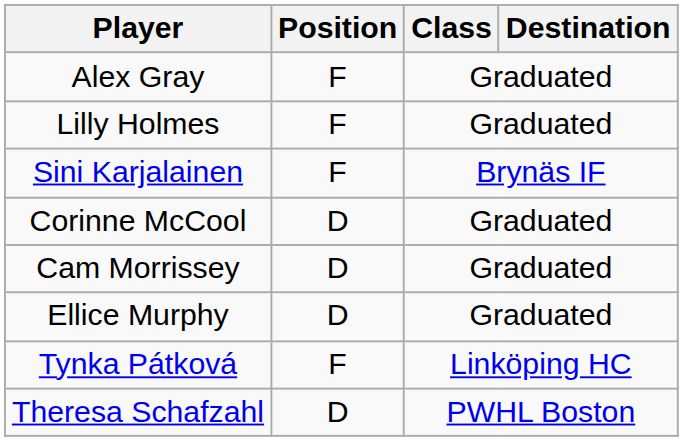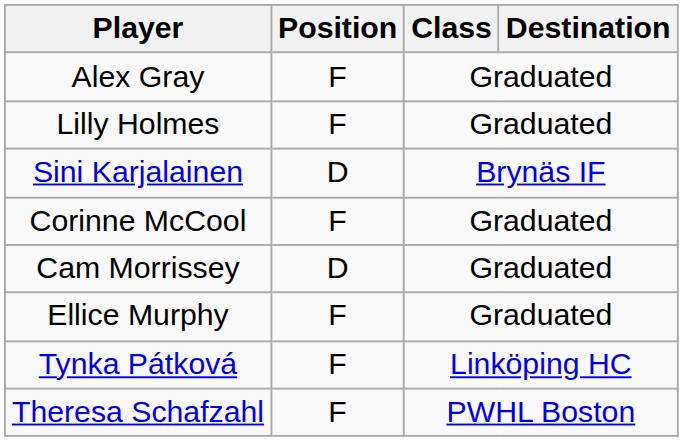Sini Karjalainen | Position: F -> D
Corinne McCool | Position: D -> F
Ellice Murphy | Position: D -> F
Theresa Schafzahl | Position: D -> F
